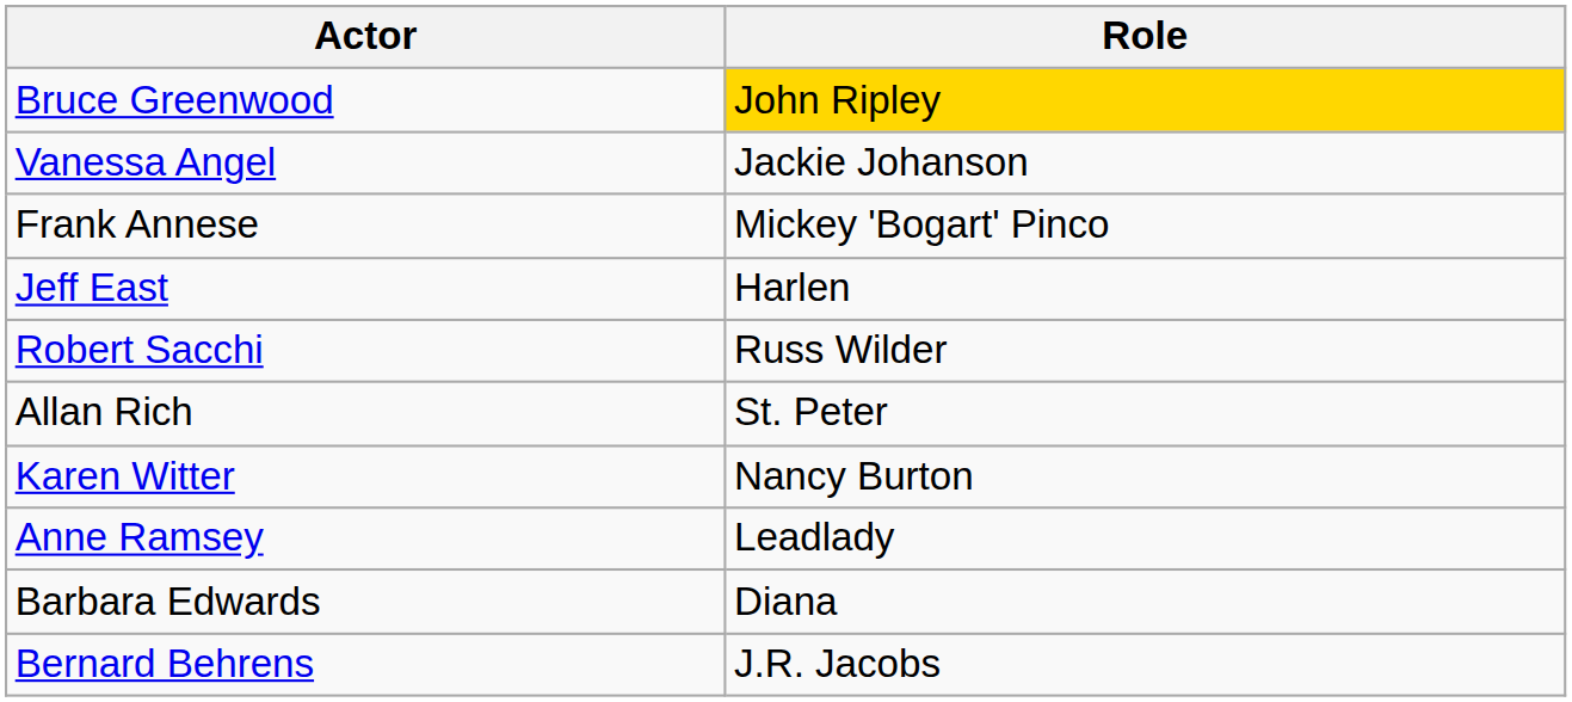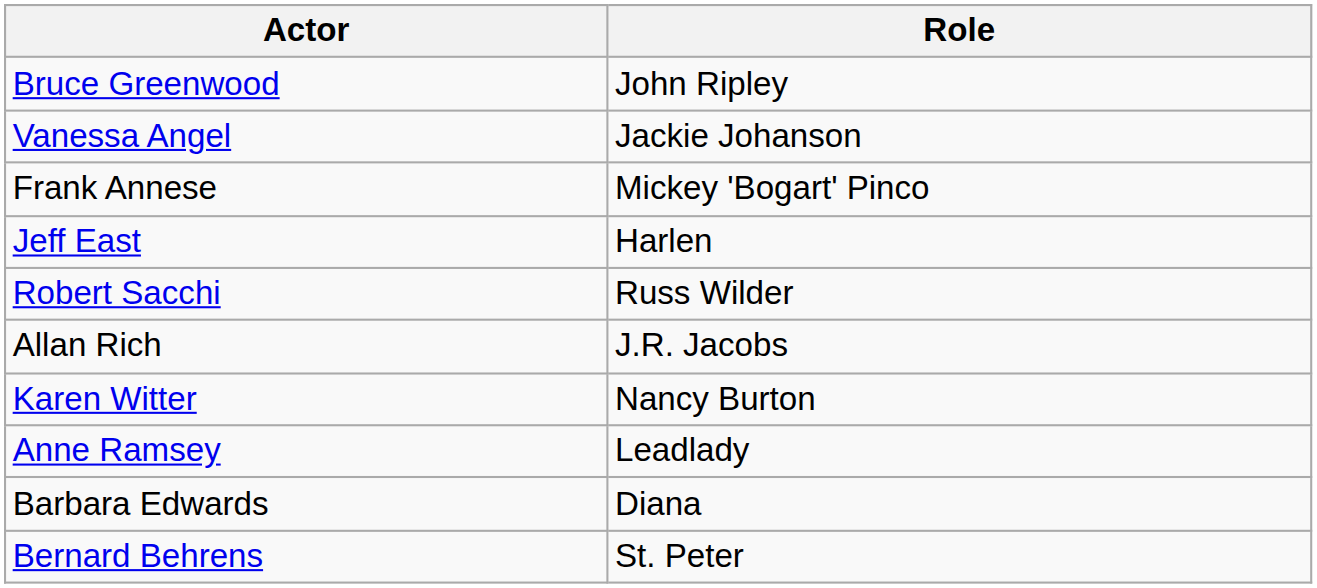Bruce Greenwood | Role: gold background -> no background
Allan Rich | Role: St. Peter -> J.R. Jacobs
Bernard Behrens | Role: J.R. Jacobs -> St. Peter
